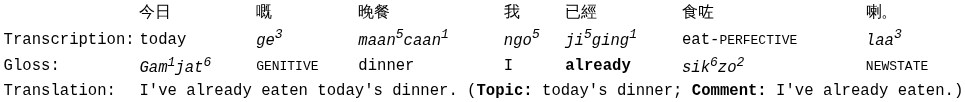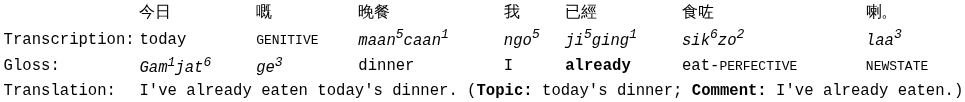Transcription: | column 3: ge3 -> GENITIVE
Transcription: | column 7: eat-PERFECTIVE -> sik6zo2
Gloss: | column 3: GENITIVE -> ge3
Gloss: | column 7: sik6zo2 -> eat-PERFECTIVE
